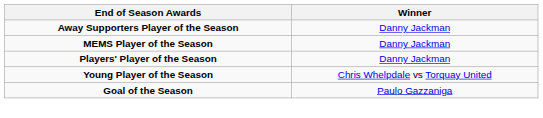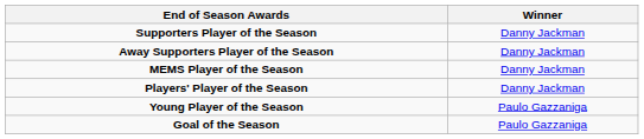+ row: Supporters Player of the Season | Danny Jackman
Young Player of the Season | Winner: Chris Whelpdale vs Torquay United -> Paulo Gazzaniga
